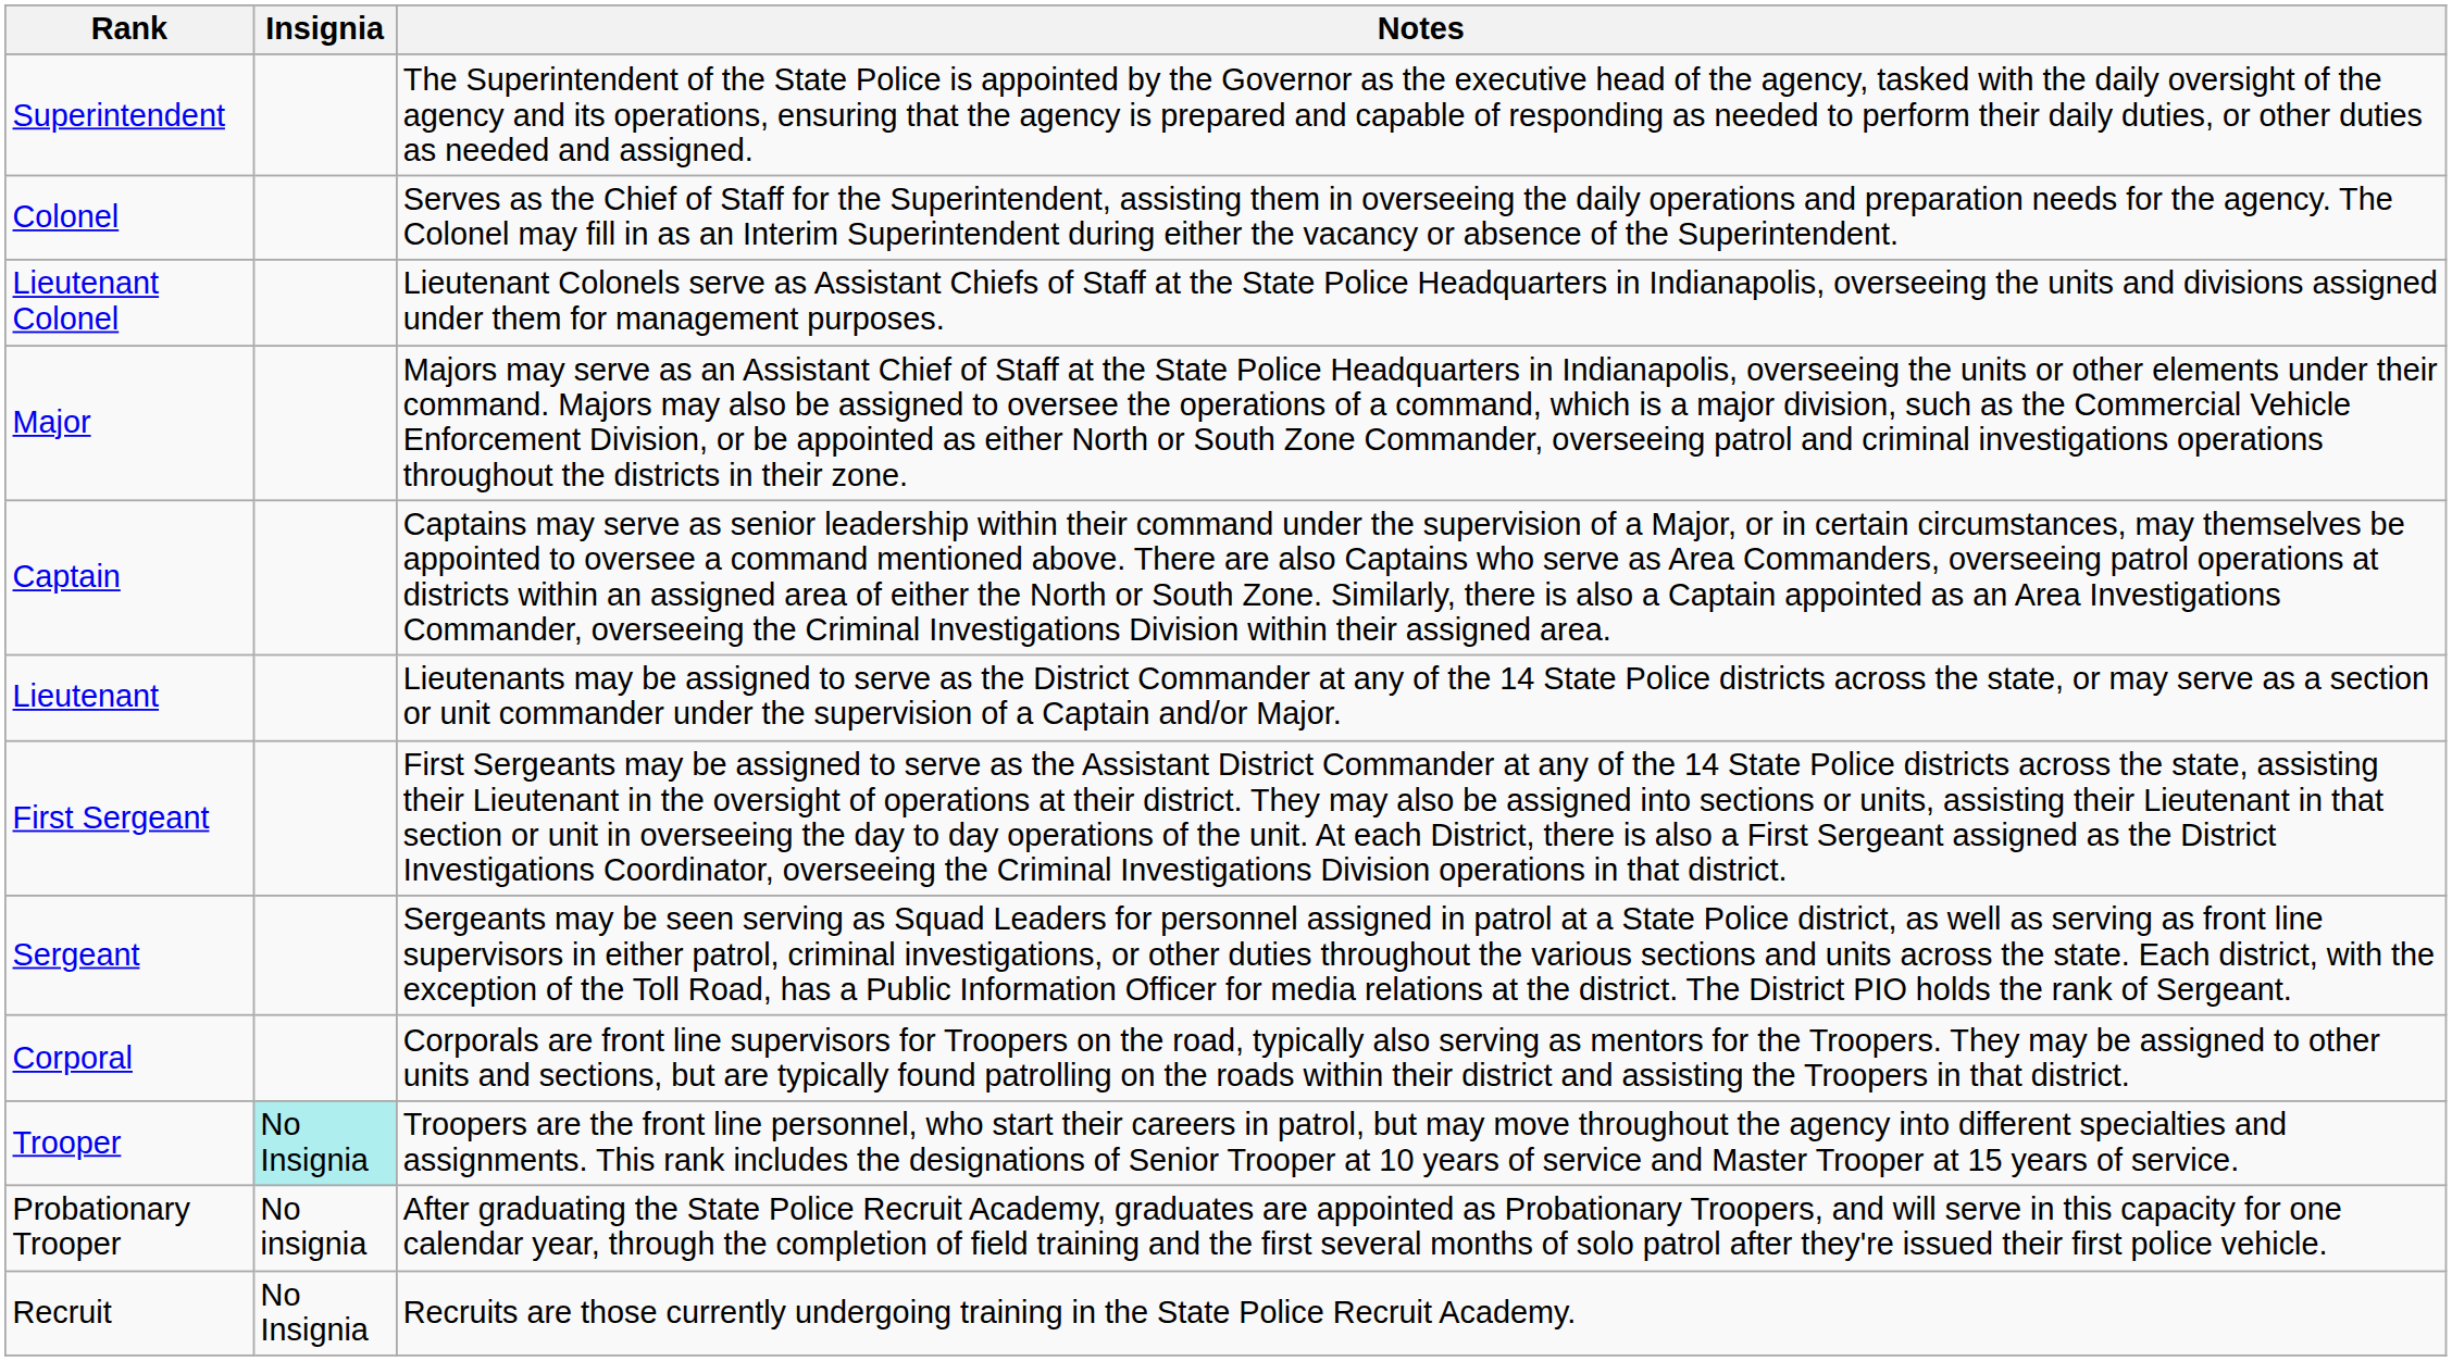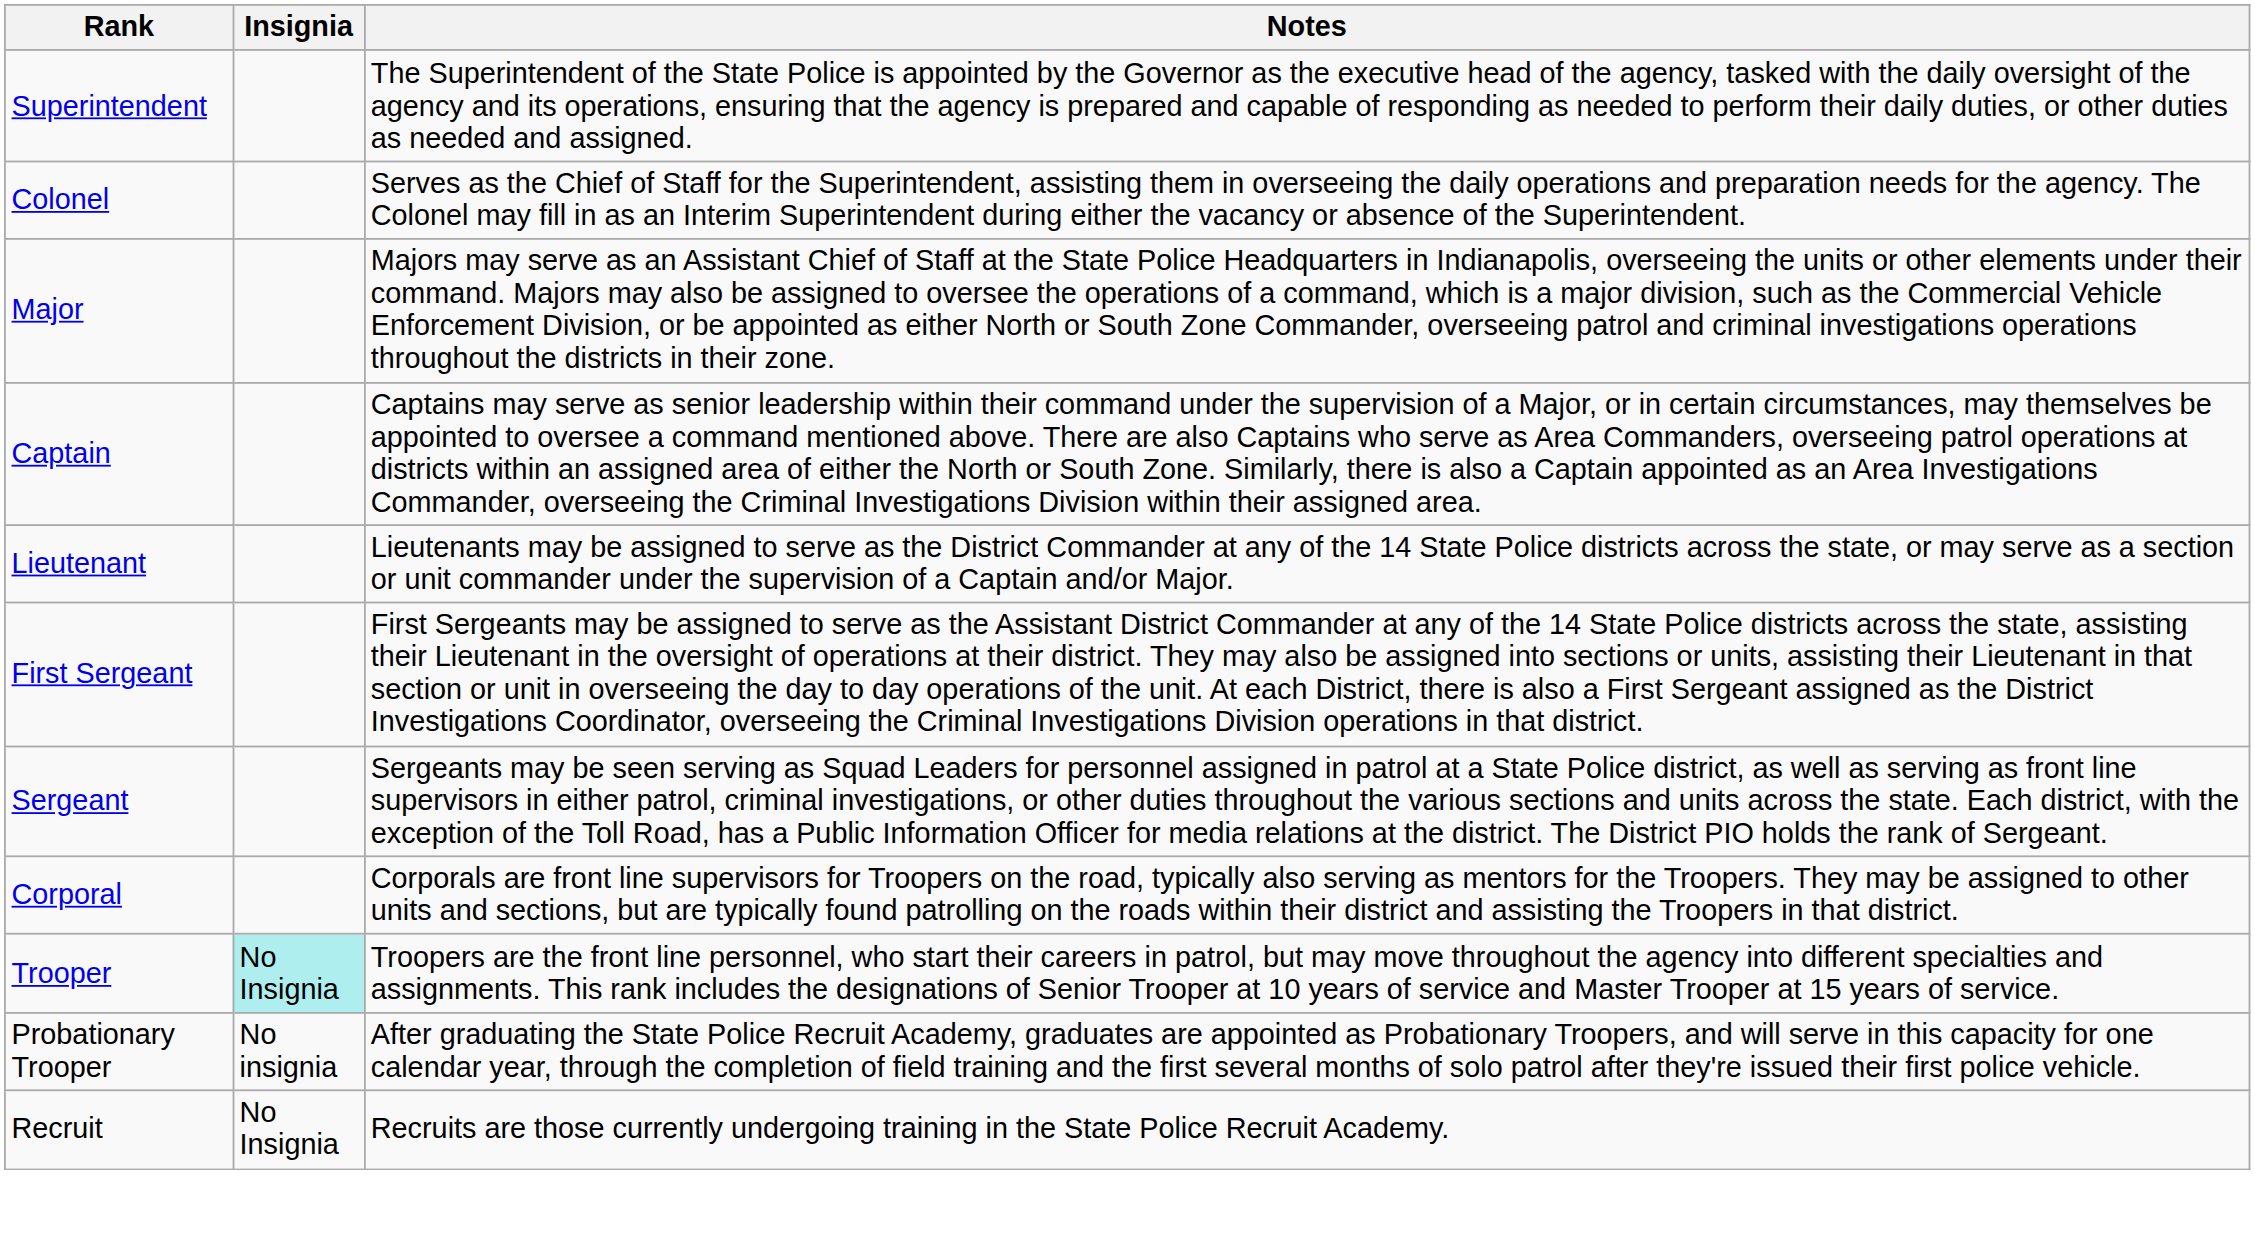- row: Lieutenant Colonel | Lieutenant Colonels serve as Assistant Chiefs of Staff at the State Police Headquarters in Indianapolis, overseeing the units and divisions assigned under them for management purposes.
